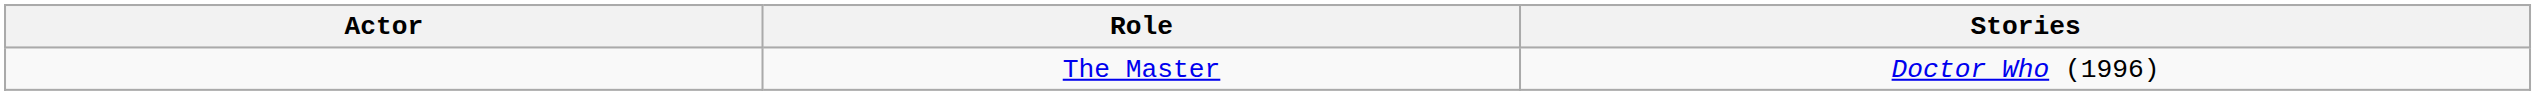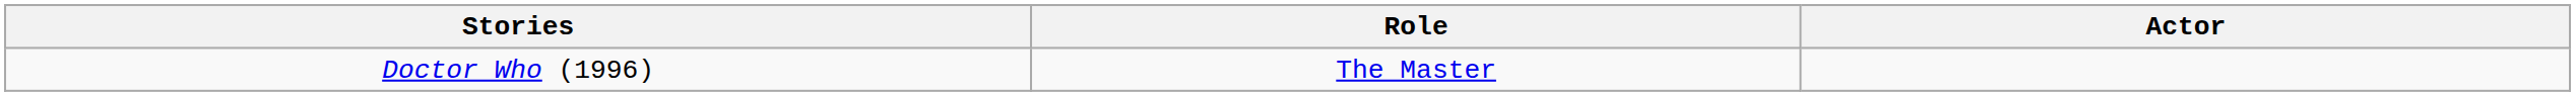columns swapped: Actor <-> Stories
